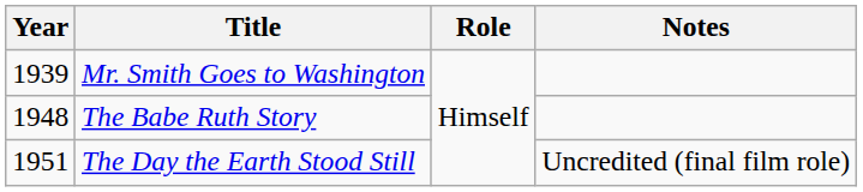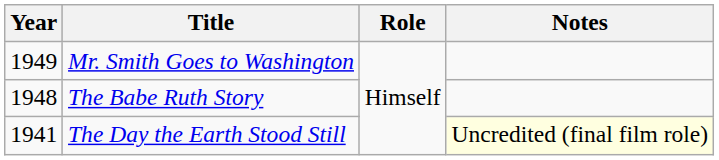Mr. Smith Goes to Washington | Year: 1939 -> 1949
The Day the Earth Stood Still | Year: 1951 -> 1941
The Day the Earth Stood Still | Notes: no background -> lightyellow background
